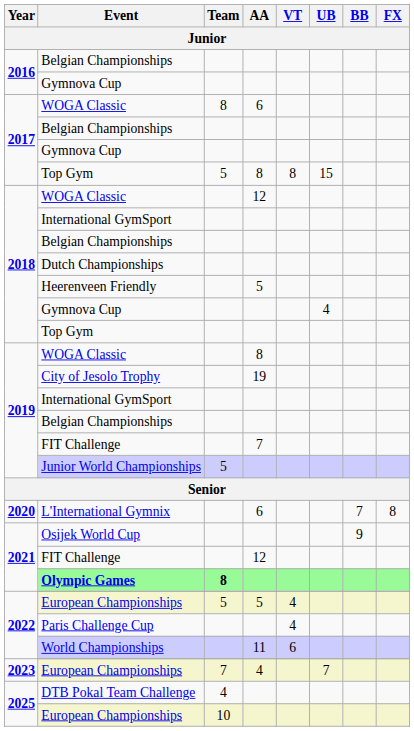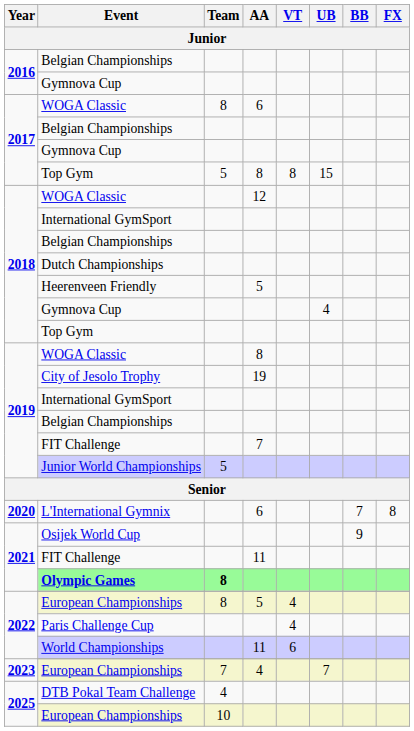2021 / FIT Challenge | AA: 12 -> 11
2022 / European Championships | Team: 5 -> 8
